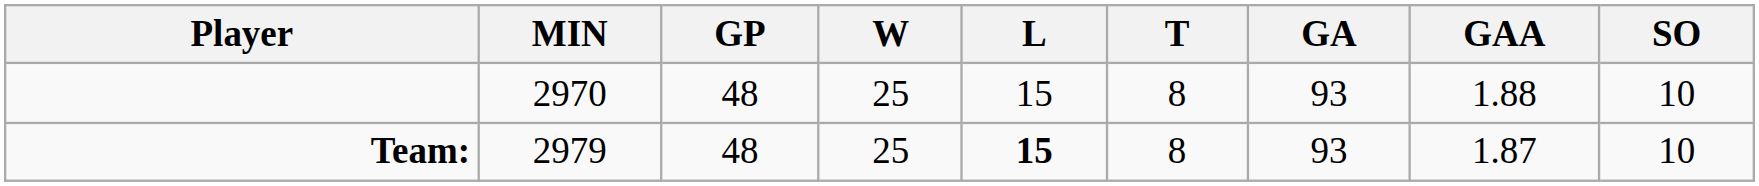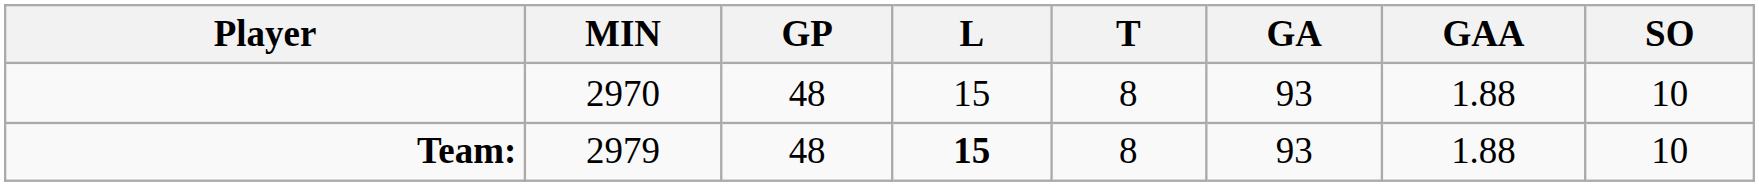- column: W | 25 | 25
Team: | GAA: 1.87 -> 1.88
